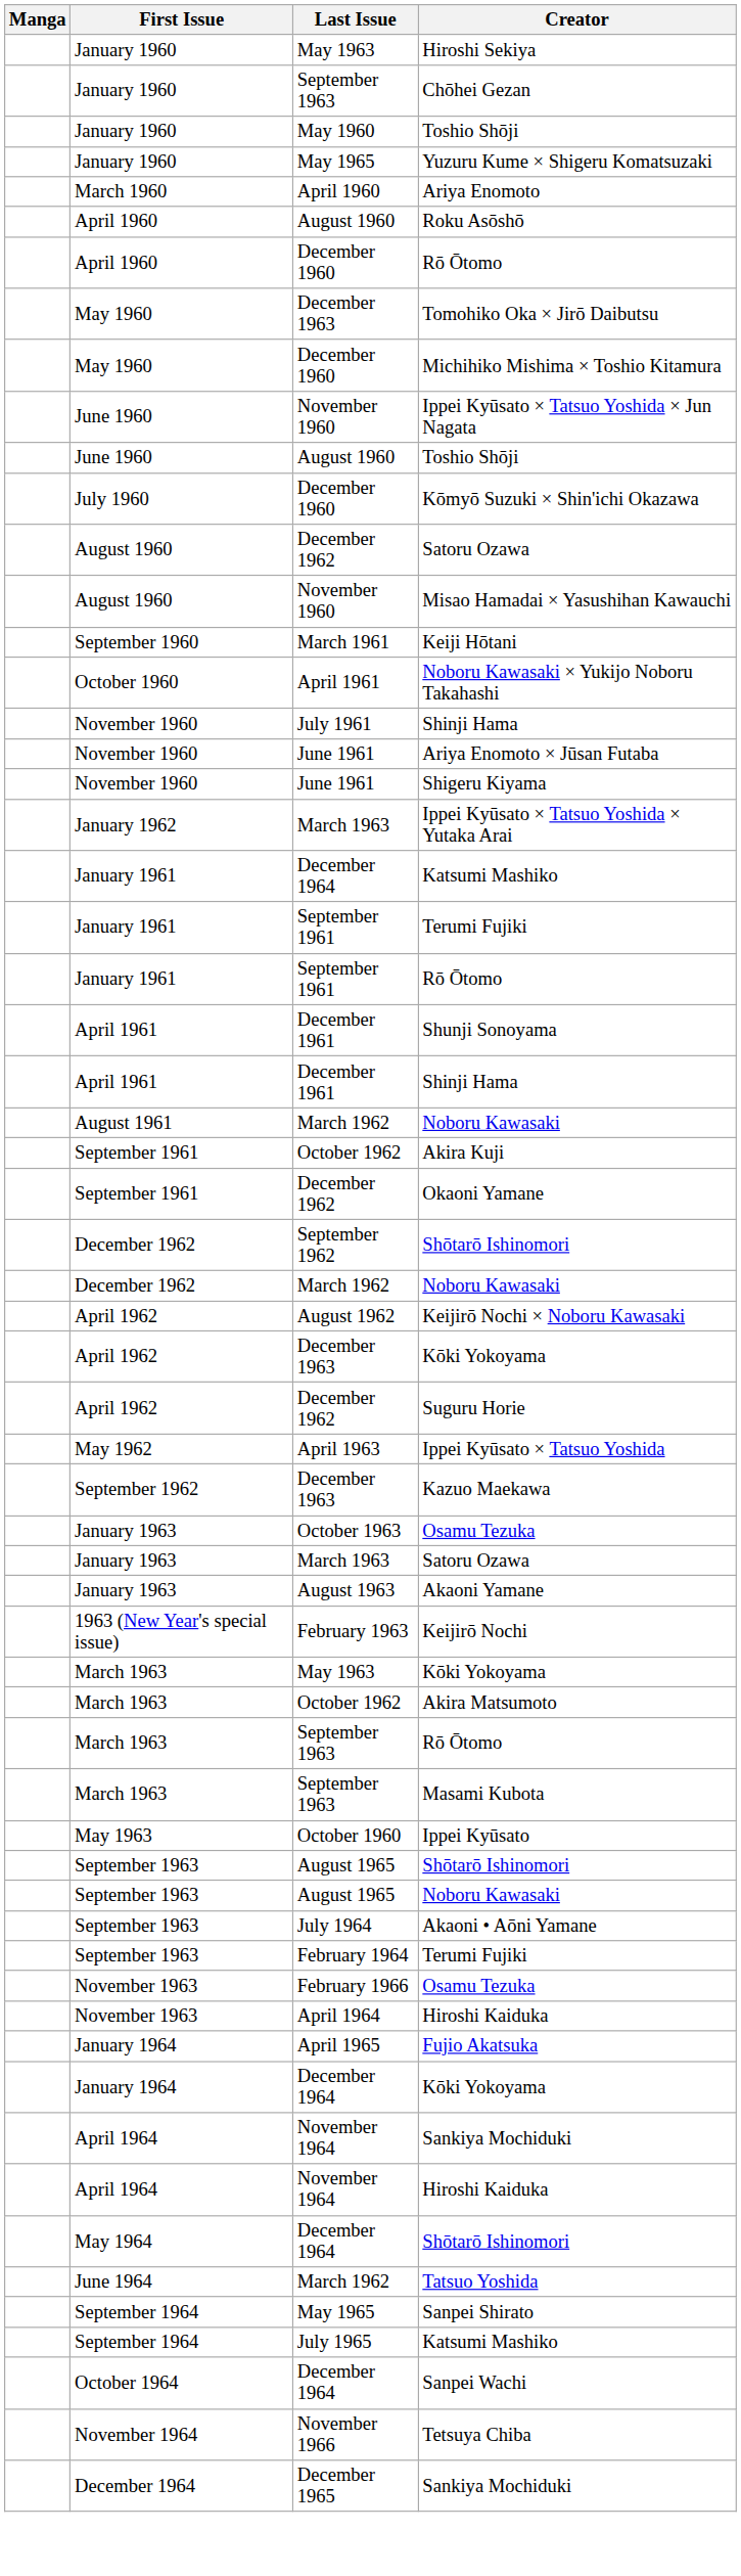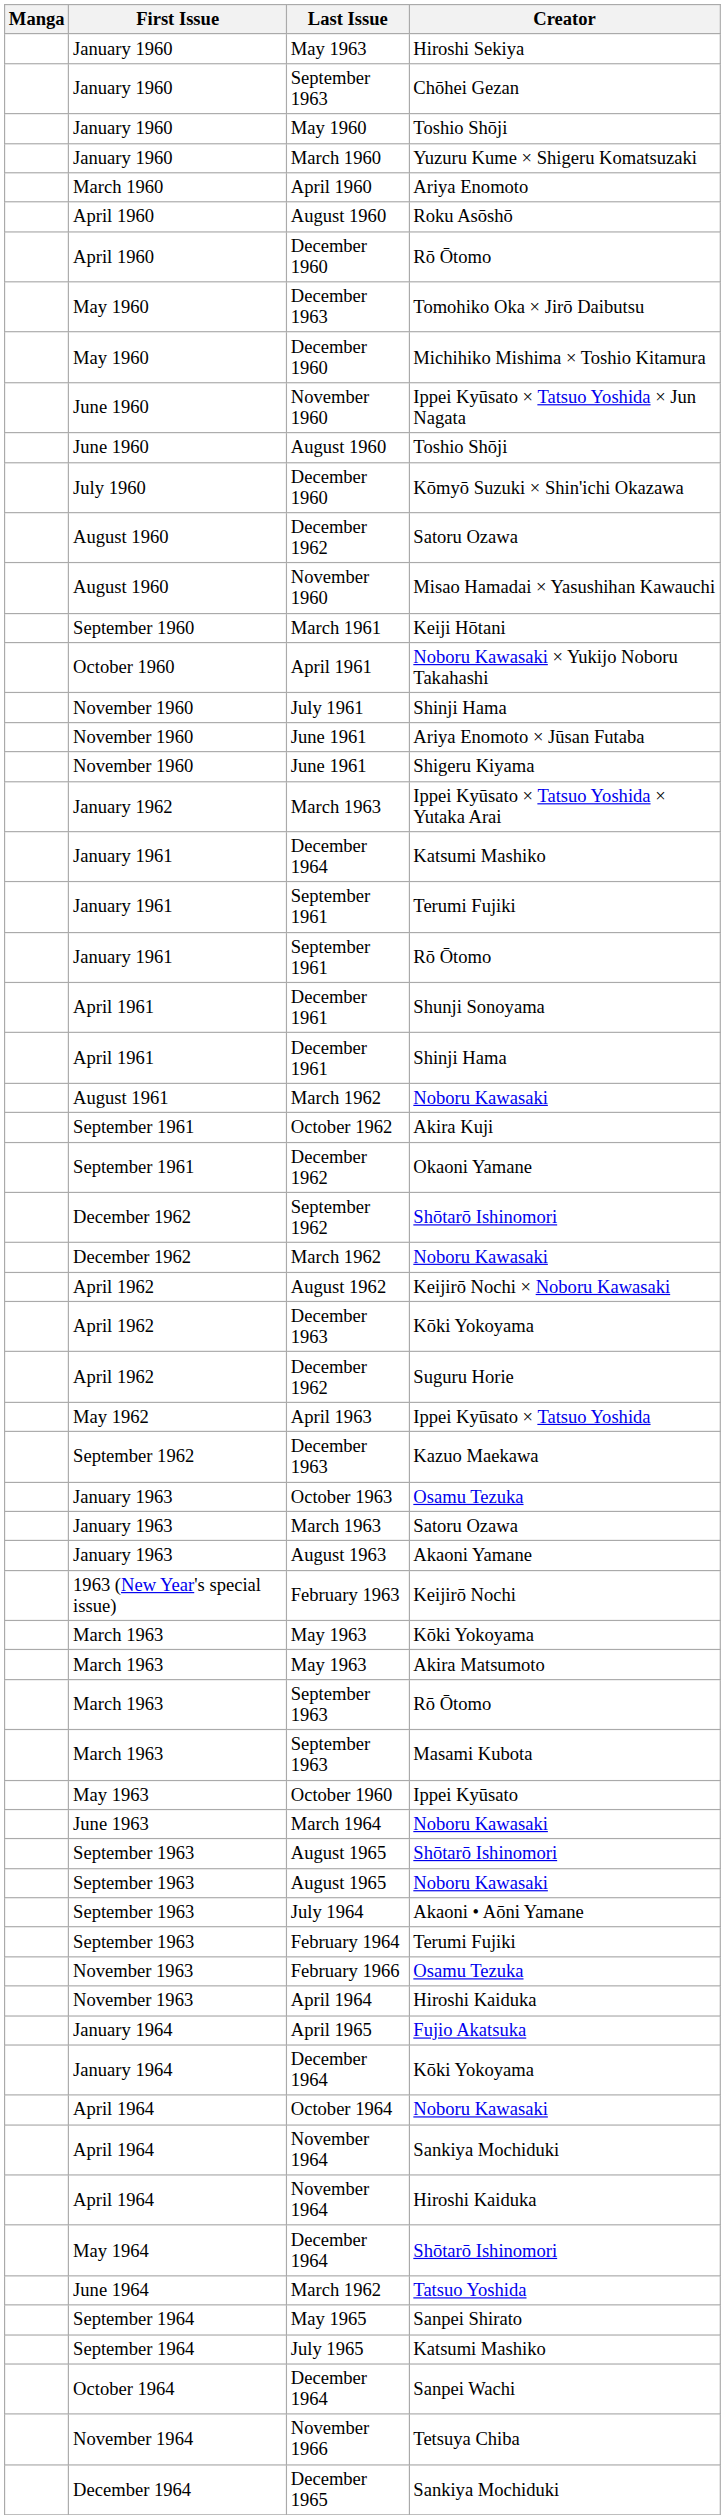Yuzuru Kume × Shigeru Komatsuzaki | Last Issue: May 1965 -> March 1960
Akira Matsumoto | Last Issue: October 1962 -> May 1963
+ row: June 1963 | March 1964 | Noboru Kawasaki
+ row: April 1964 | October 1964 | Noboru Kawasaki
